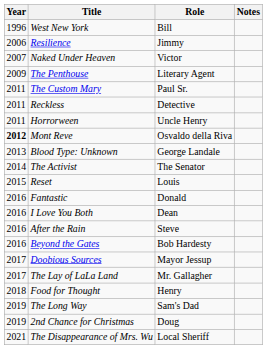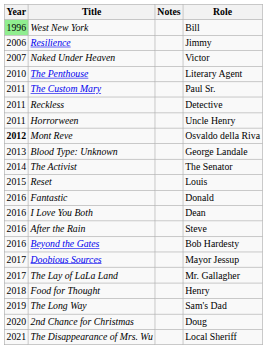columns swapped: Role <-> Notes
West New York | Year: no background -> lightgreen background
The Penthouse | Year: 2009 -> 2010
2nd Chance for Christmas | Year: 2019 -> 2020
